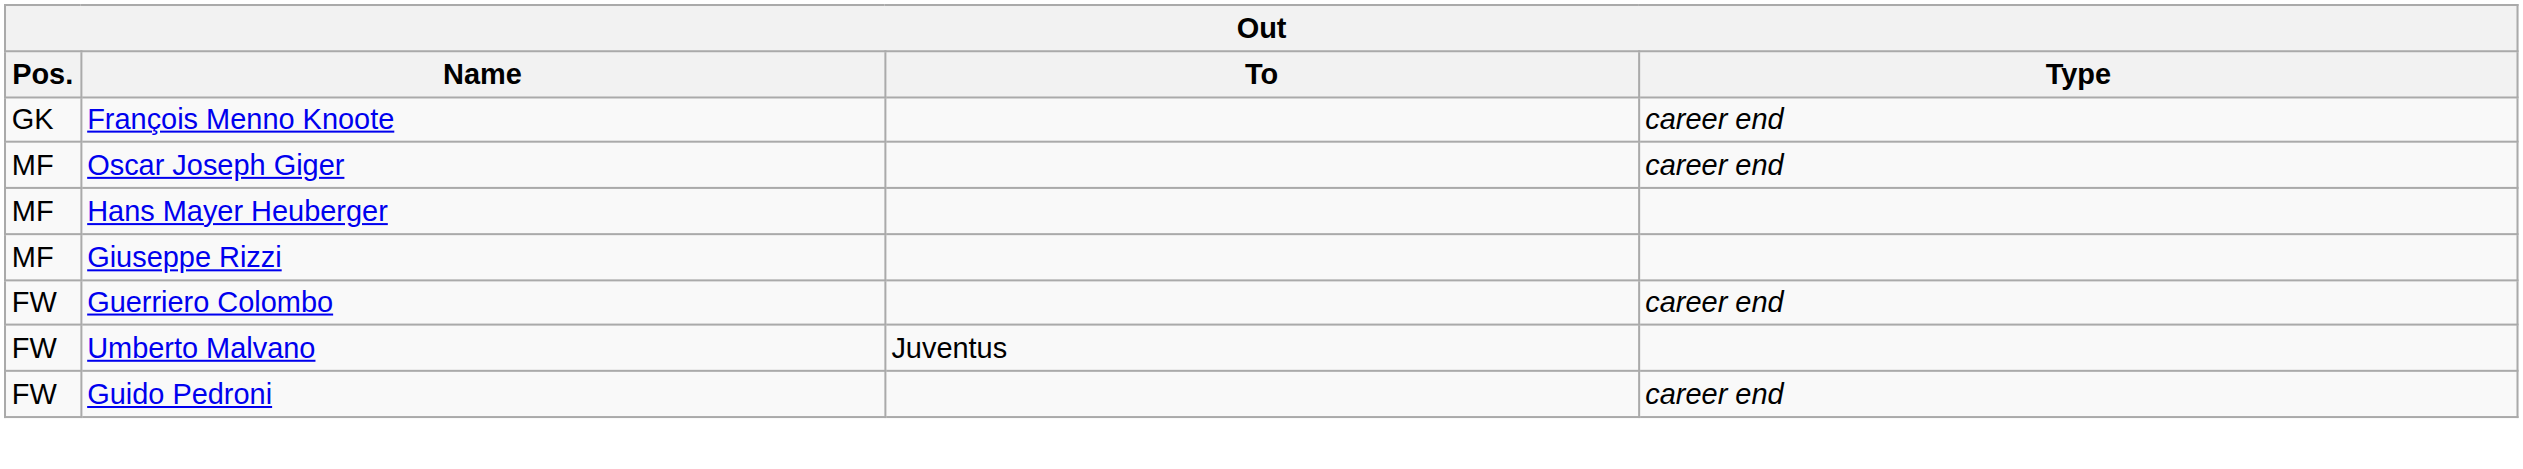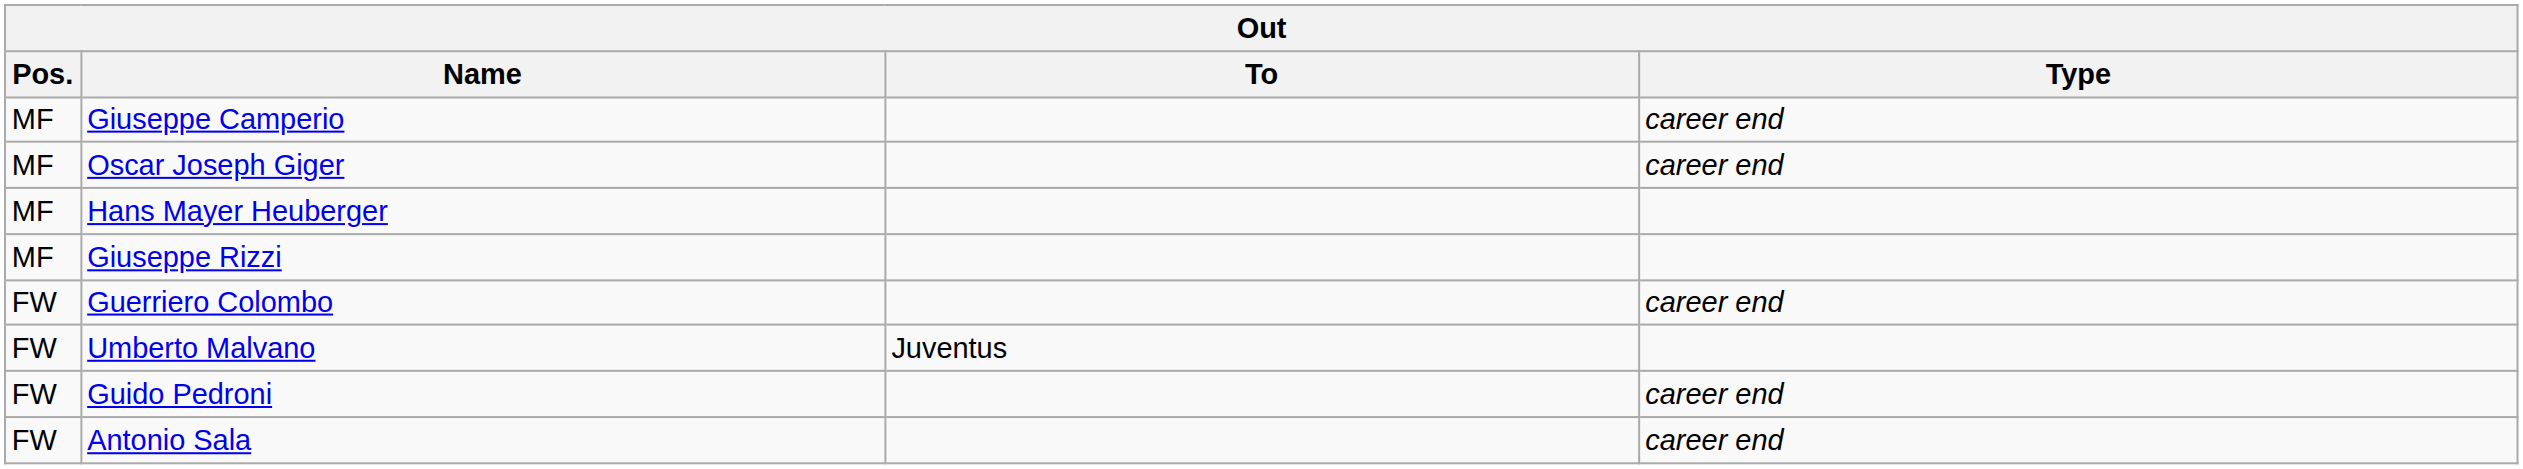- row: GK | François Menno Knoote | career end
+ row: MF | Giuseppe Camperio | career end
+ row: FW | Antonio Sala | career end
